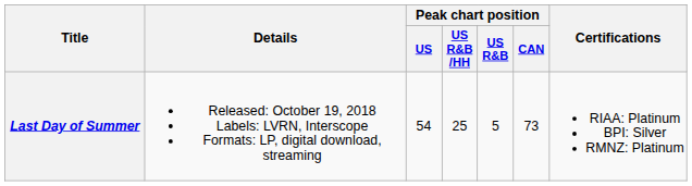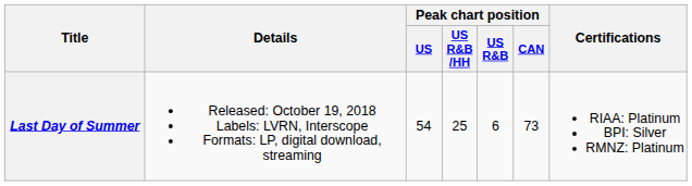Last Day of Summer | Peak chart position / US R&B: 5 -> 6
